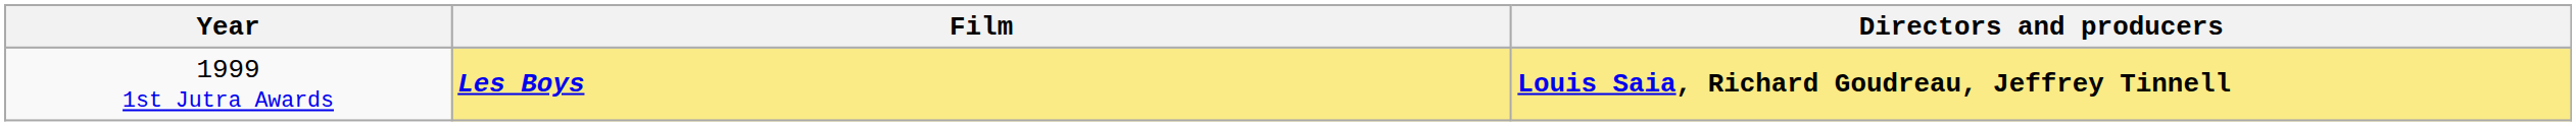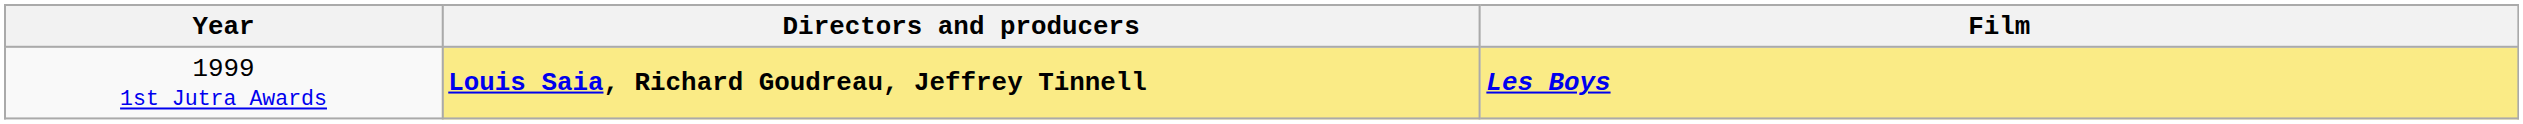columns swapped: Film <-> Directors and producers
